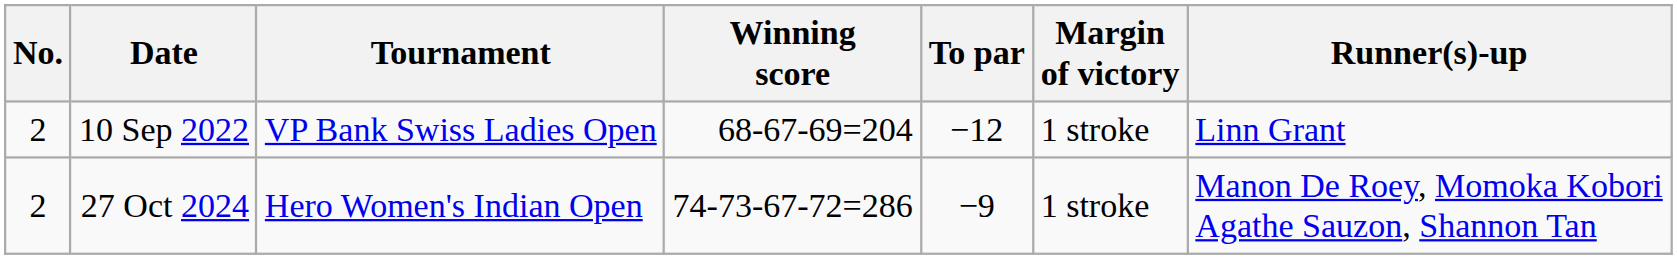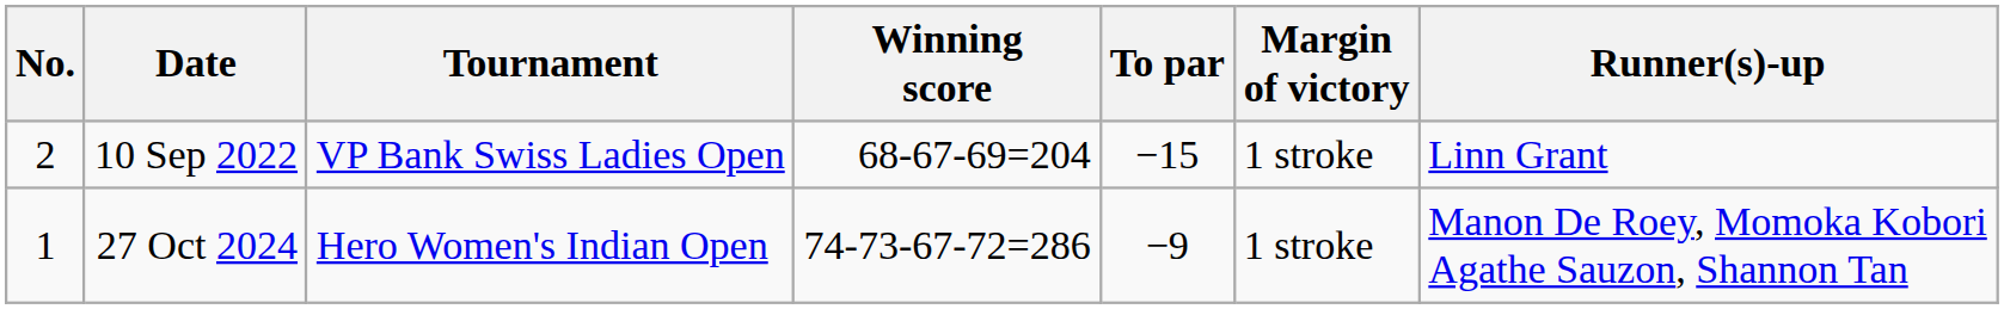10 Sep 2022 | To par: −12 -> −15
27 Oct 2024 | No.: 2 -> 1
